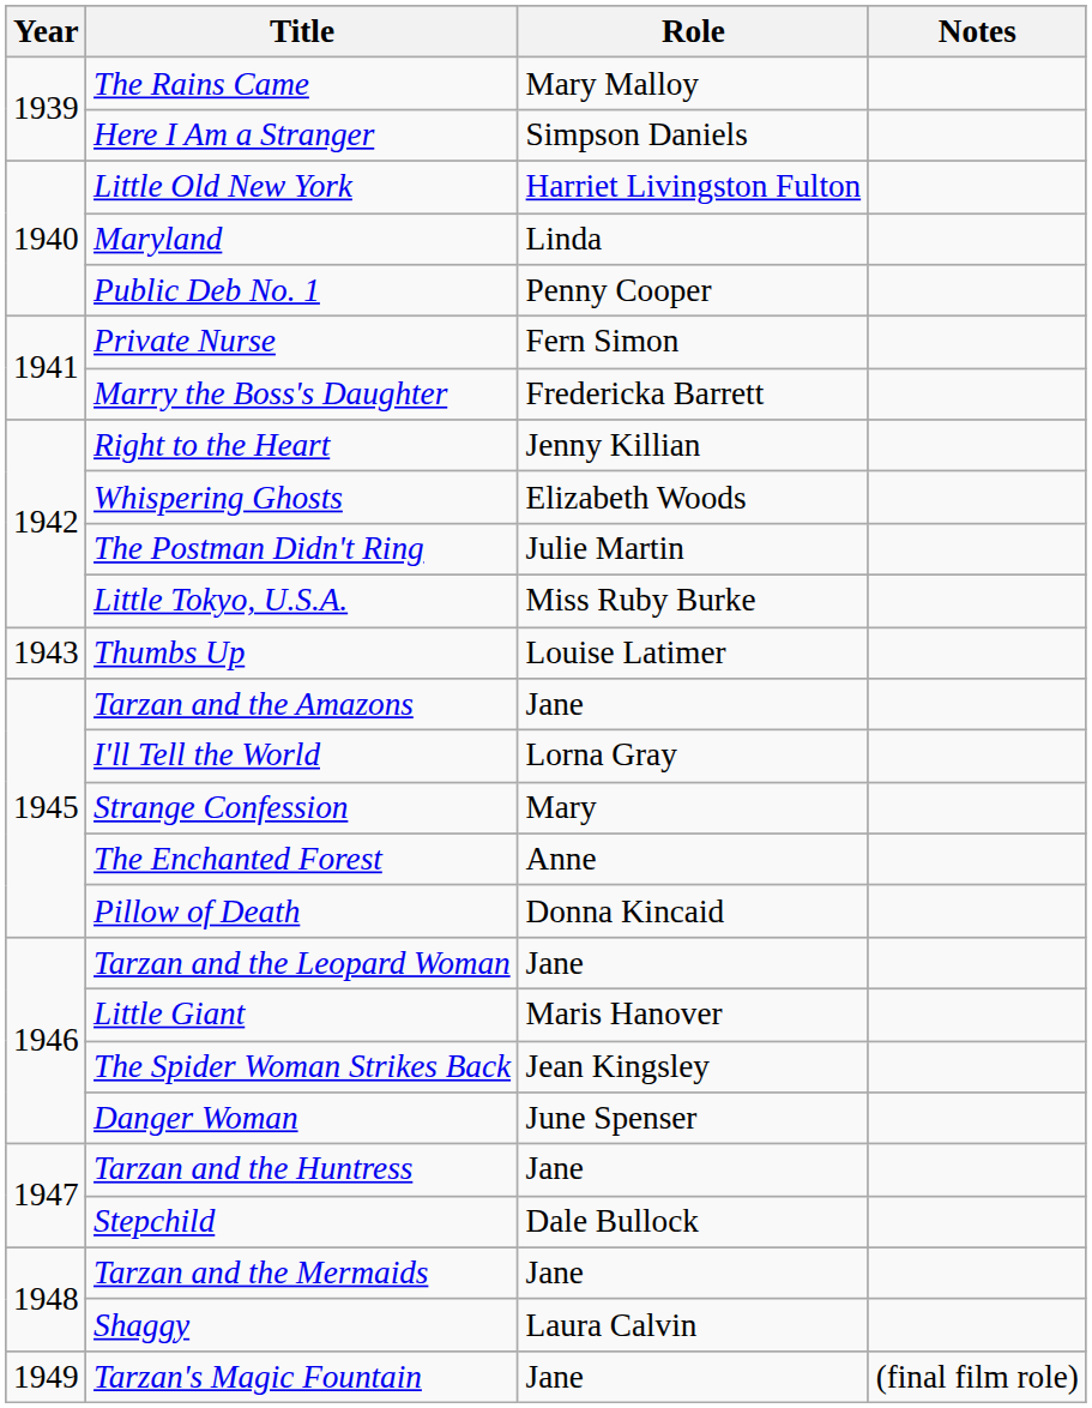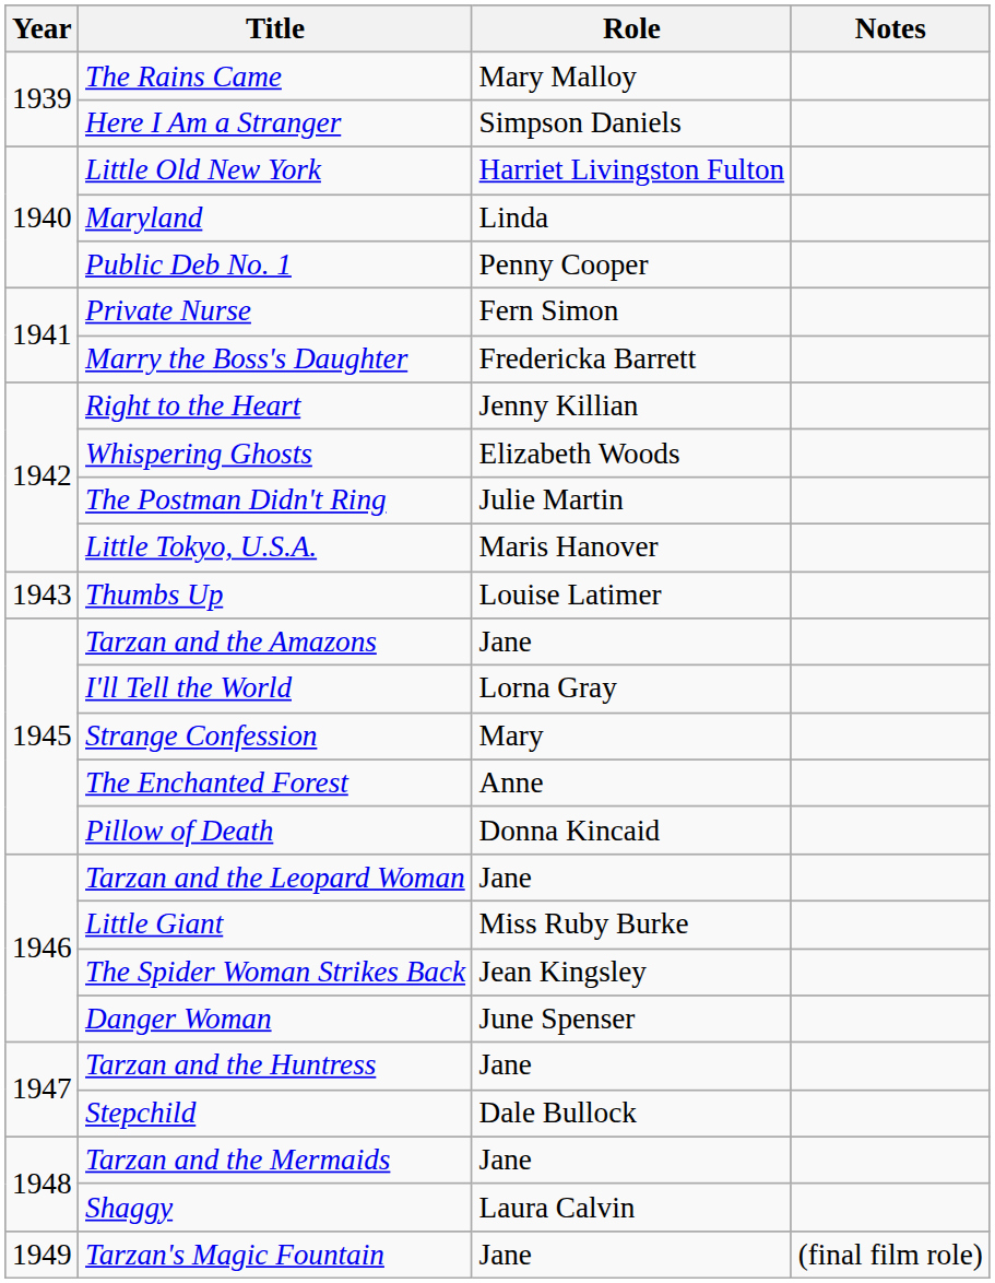Little Tokyo, U.S.A. | Role: Miss Ruby Burke -> Maris Hanover
Little Giant | Role: Maris Hanover -> Miss Ruby Burke
